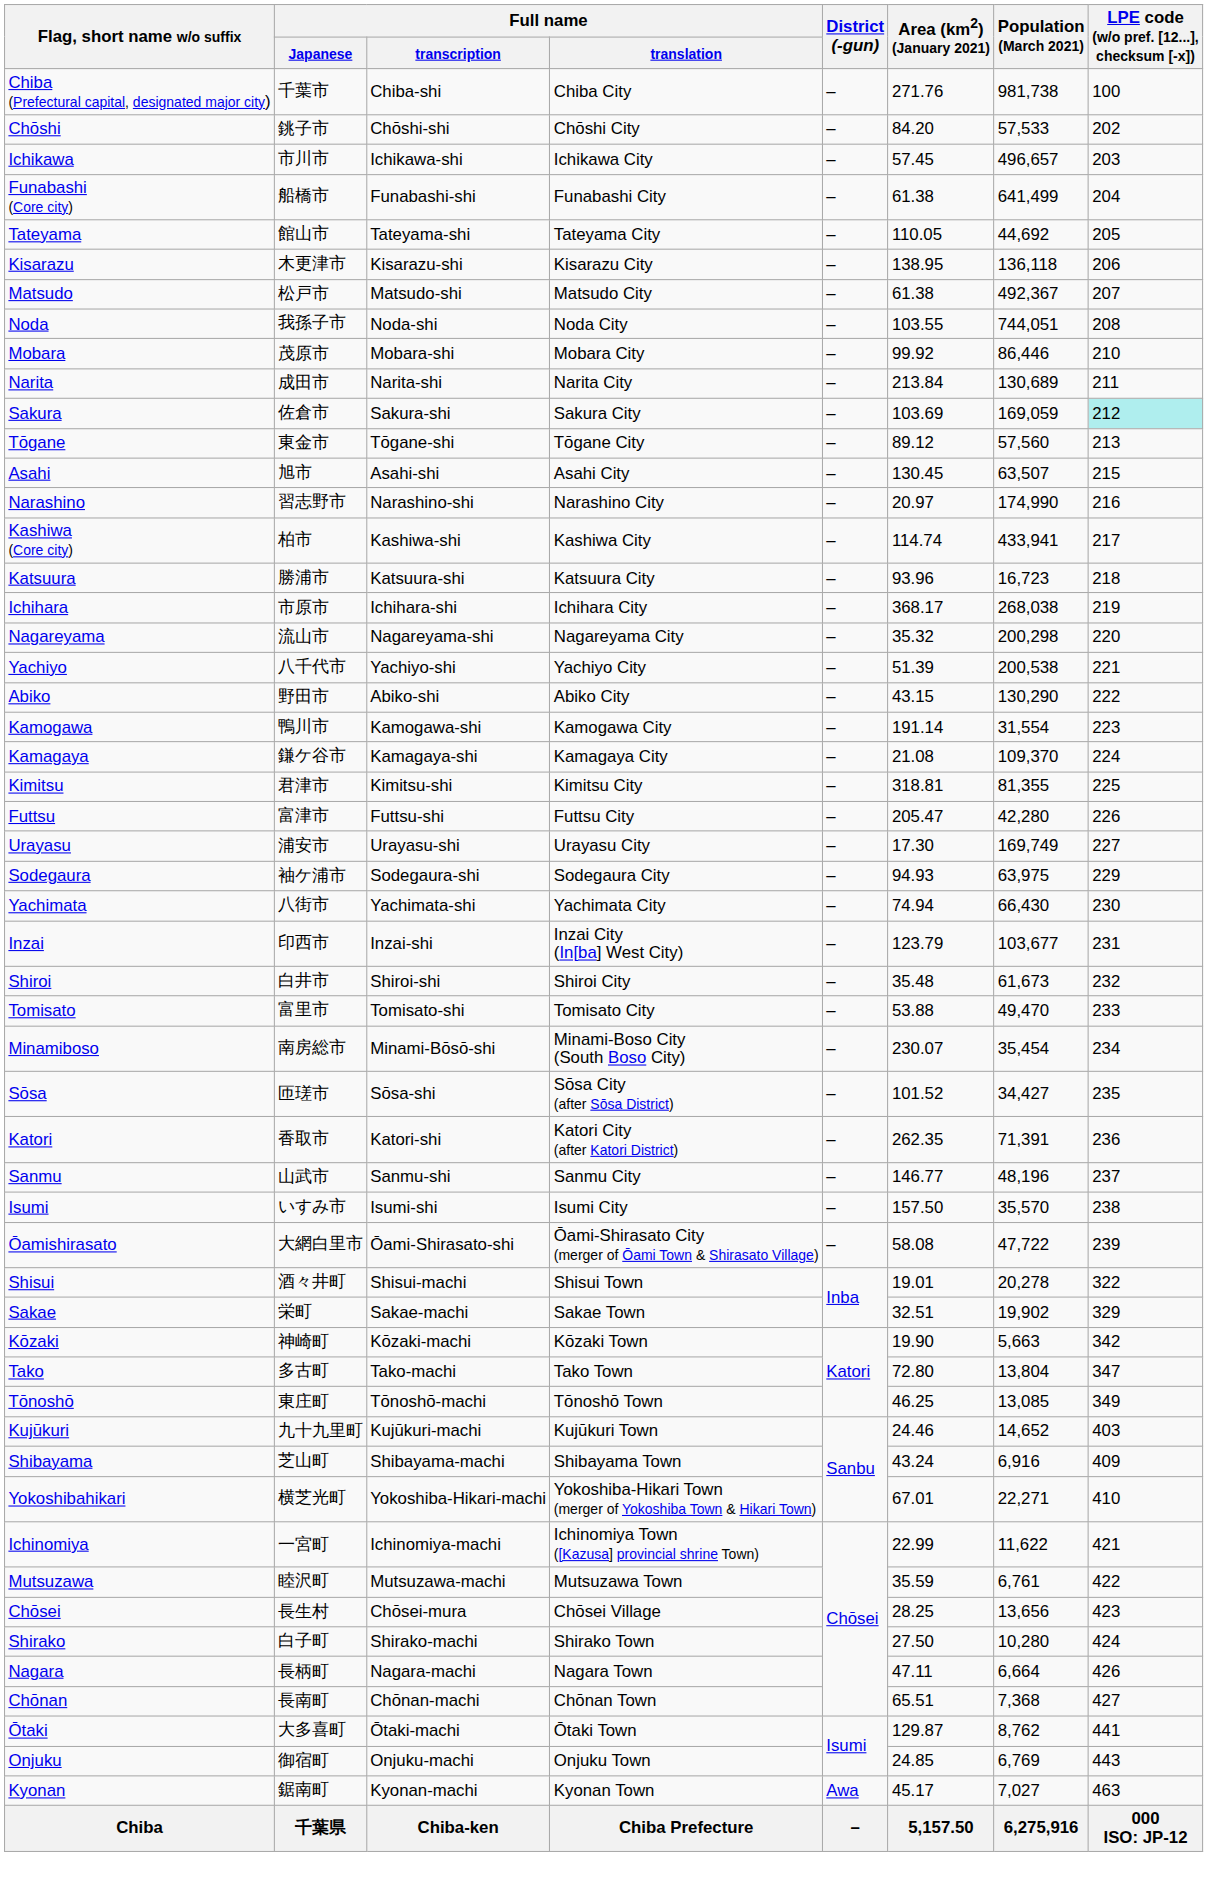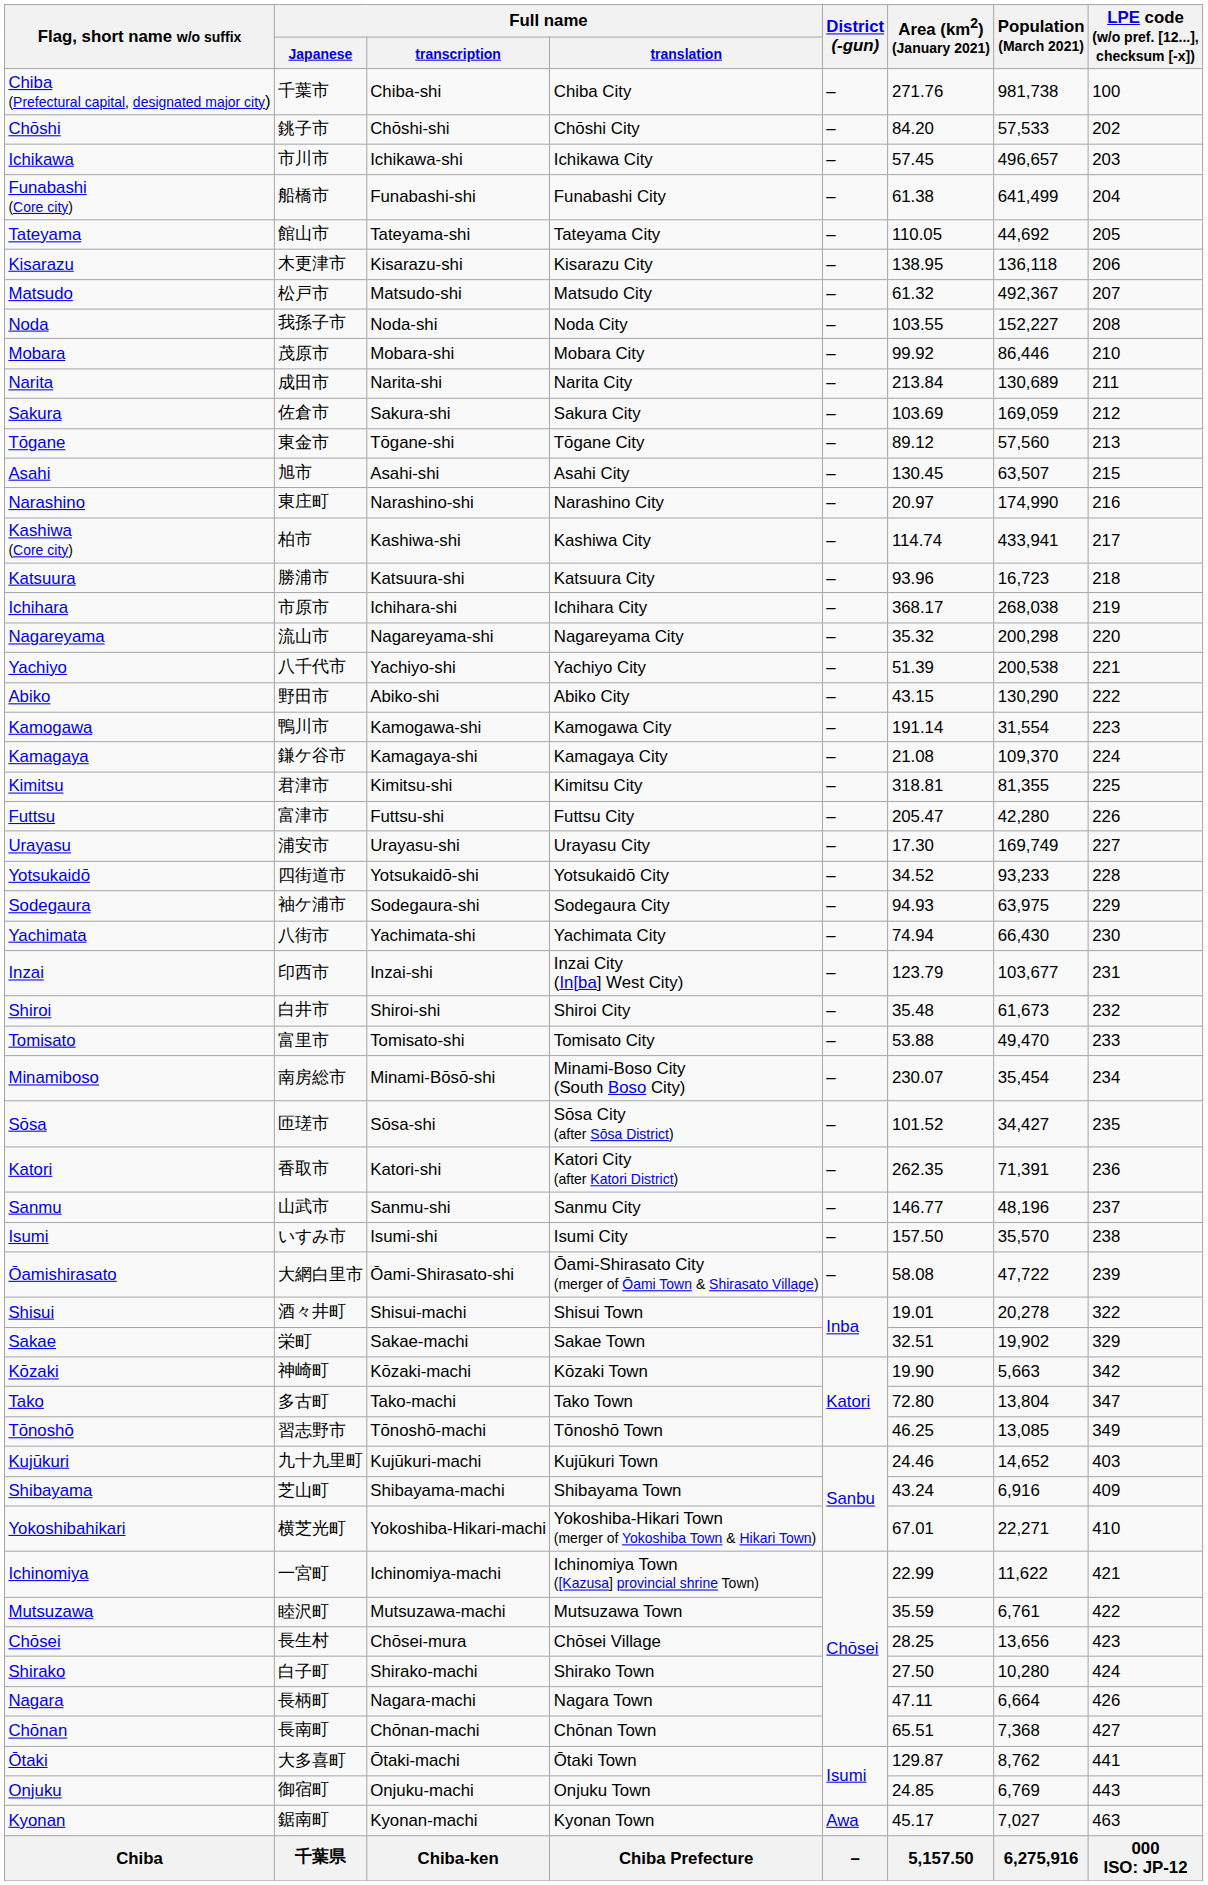Matsudo | Area (km2) (January 2021): 61.38 -> 61.32
Noda | Population (March 2021): 744,051 -> 152,227
Sakura | LPE code (w/o pref. [12...], checksum [-x]): paleturquoise background -> no background
Narashino | Full name / Japanese: 習志野市 -> 東庄町
+ row: Yotsukaidō | 四街道市 | Yotsukaidō-shi | Yotsukaidō City | – | 34.52 | 93,233 | 228
Tōnoshō | Full name / Japanese: 東庄町 -> 習志野市
